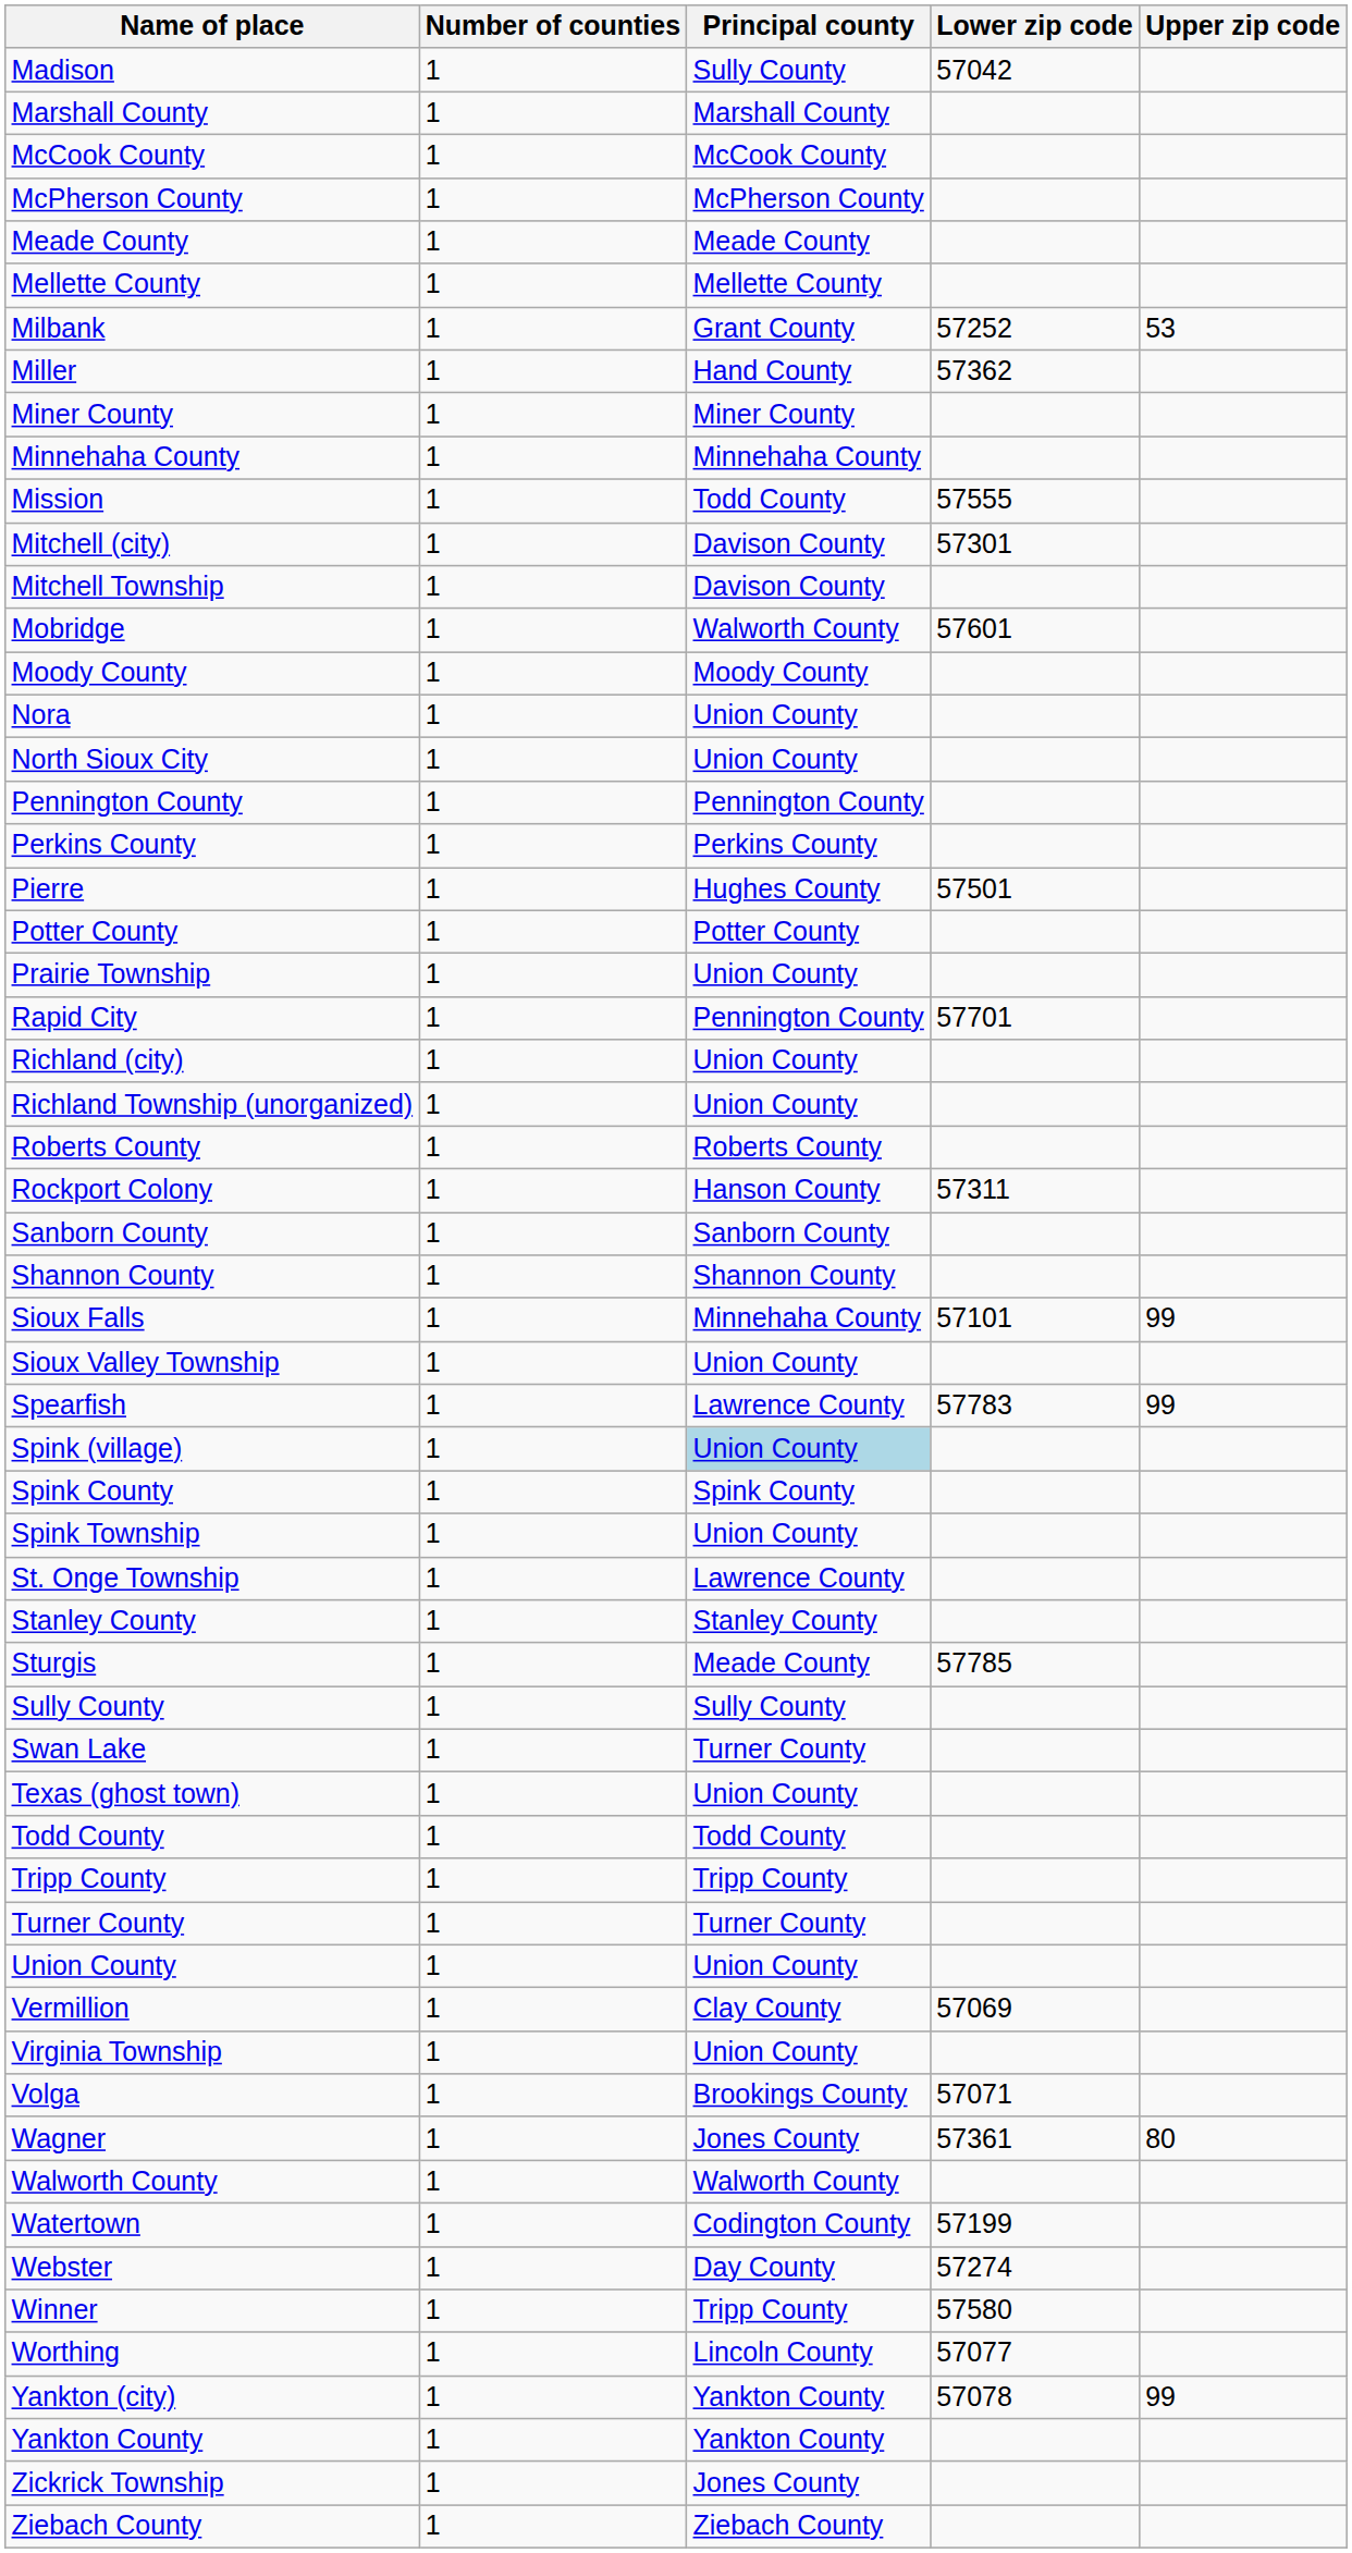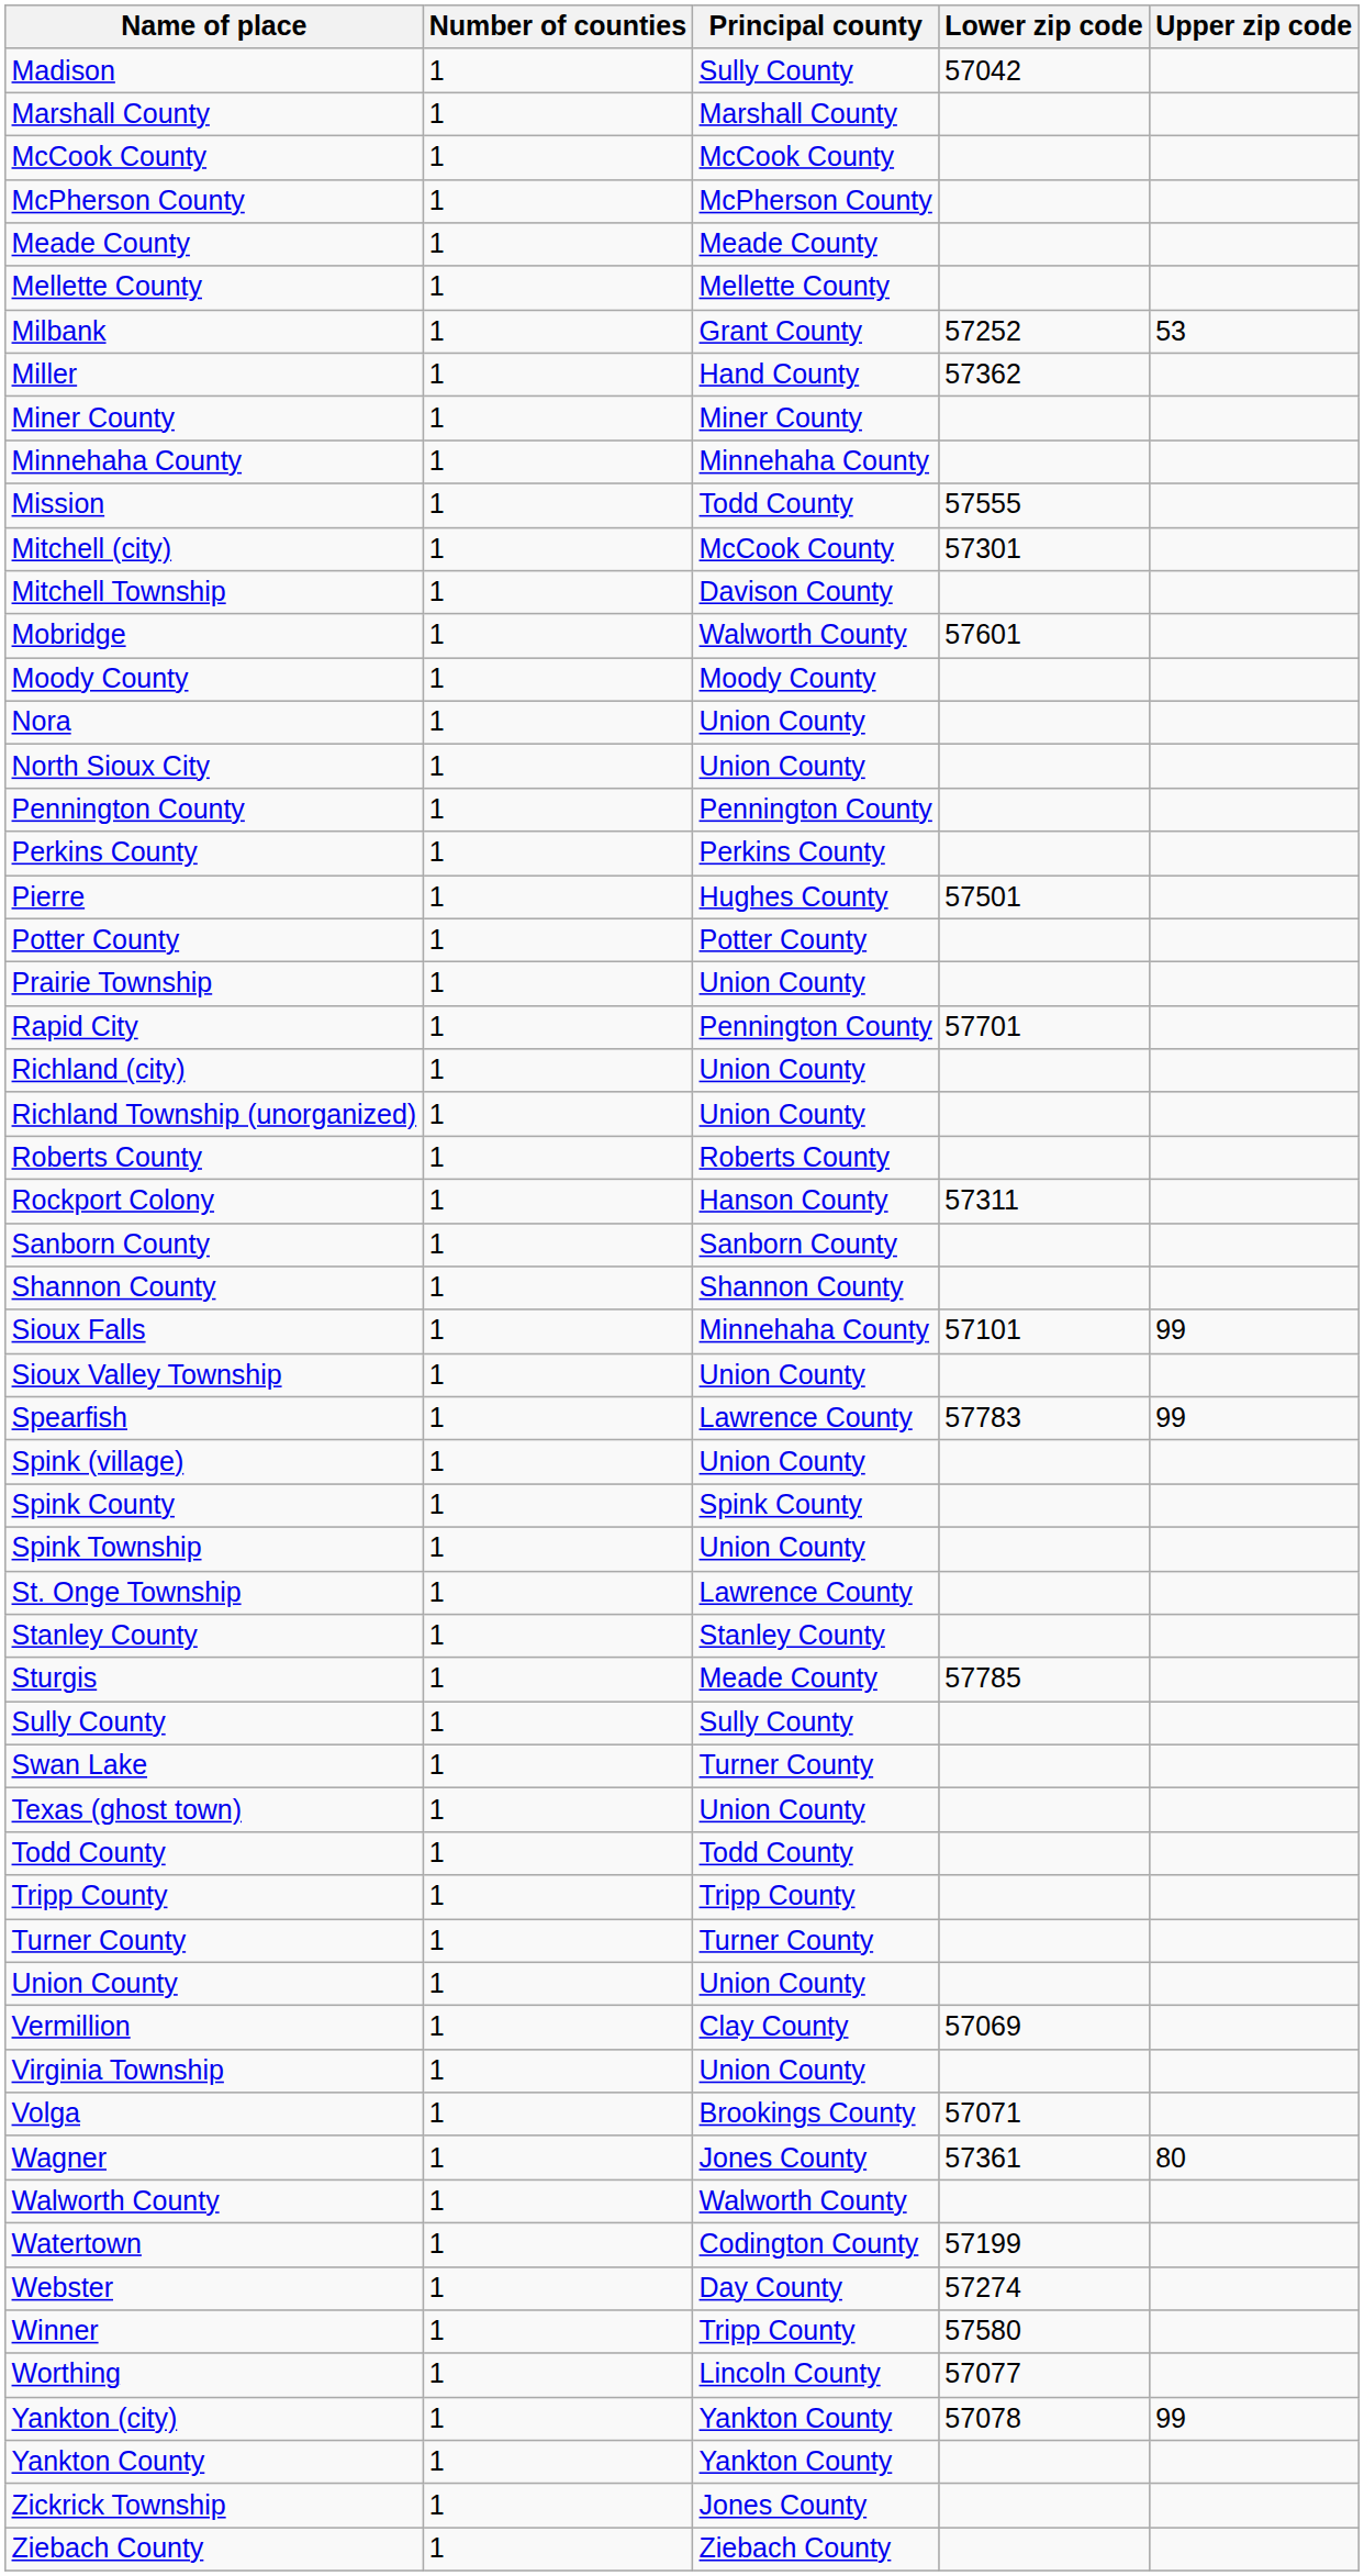Mitchell (city) | Principal county: Davison County -> McCook County
Spink (village) | Principal county: lightblue background -> no background
